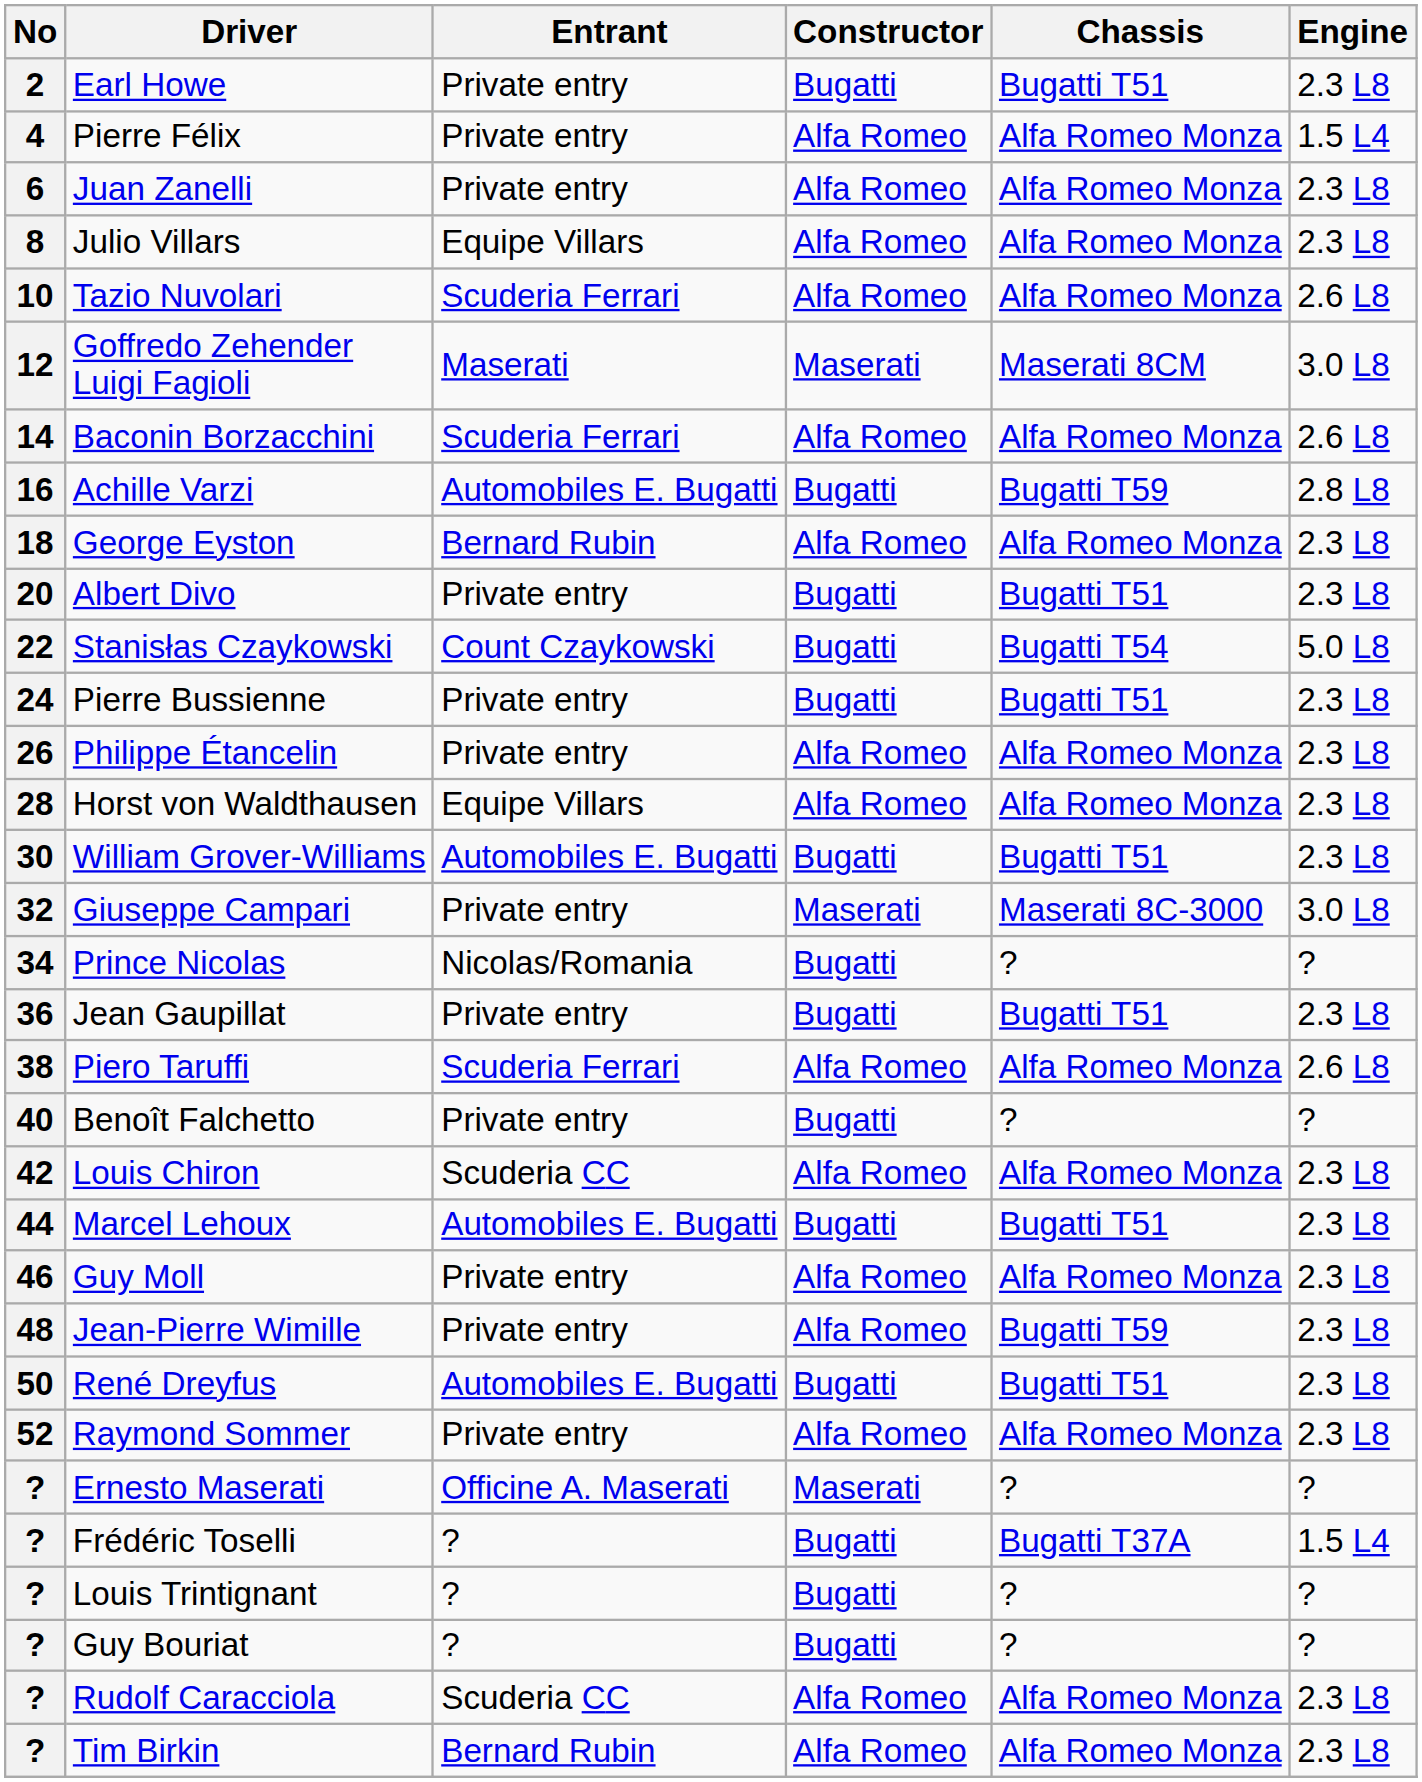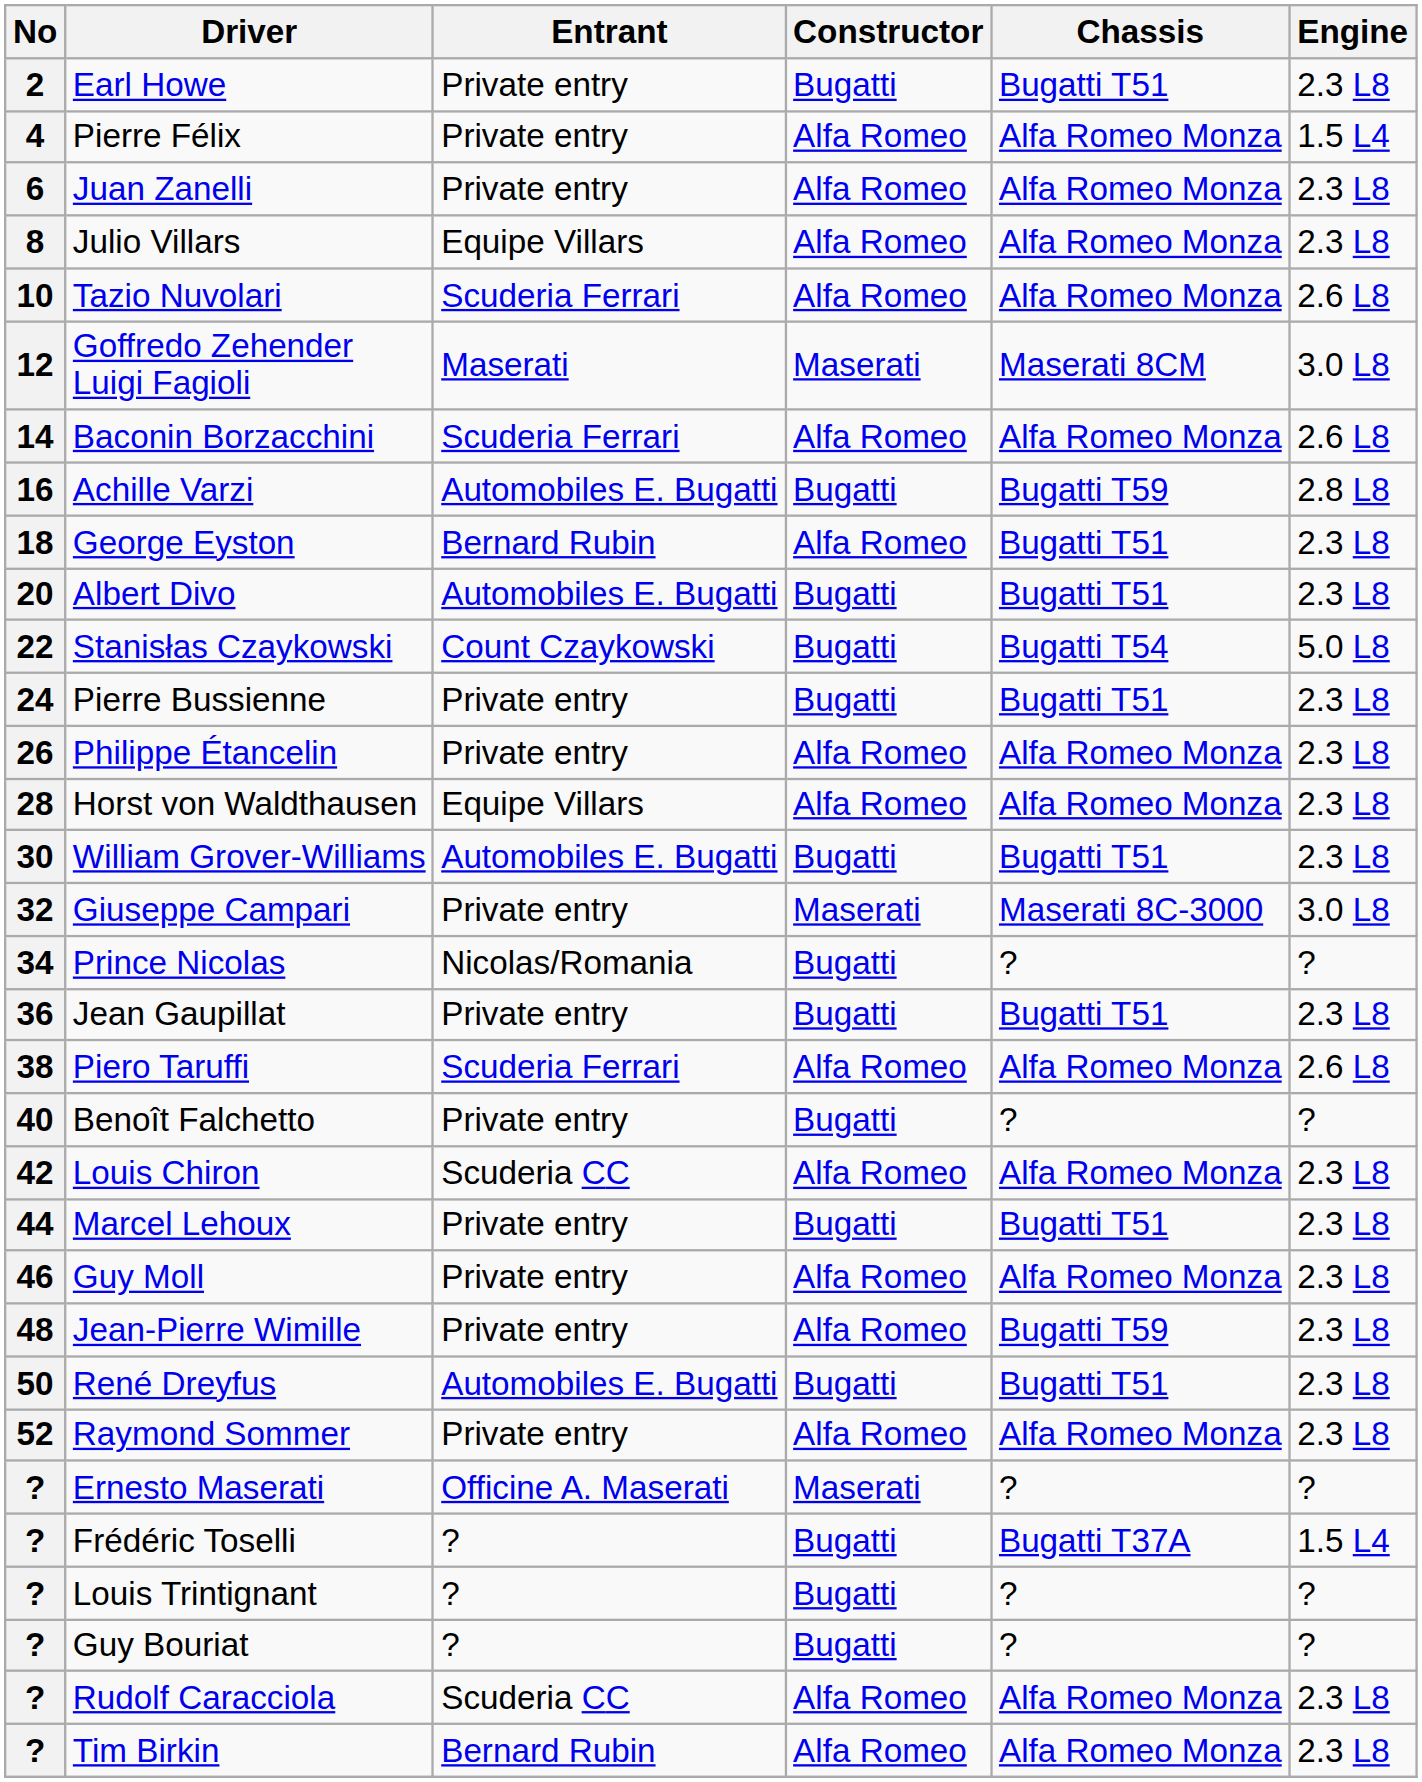George Eyston | Chassis: Alfa Romeo Monza -> Bugatti T51
Albert Divo | Entrant: Private entry -> Automobiles E. Bugatti
Marcel Lehoux | Entrant: Automobiles E. Bugatti -> Private entry
